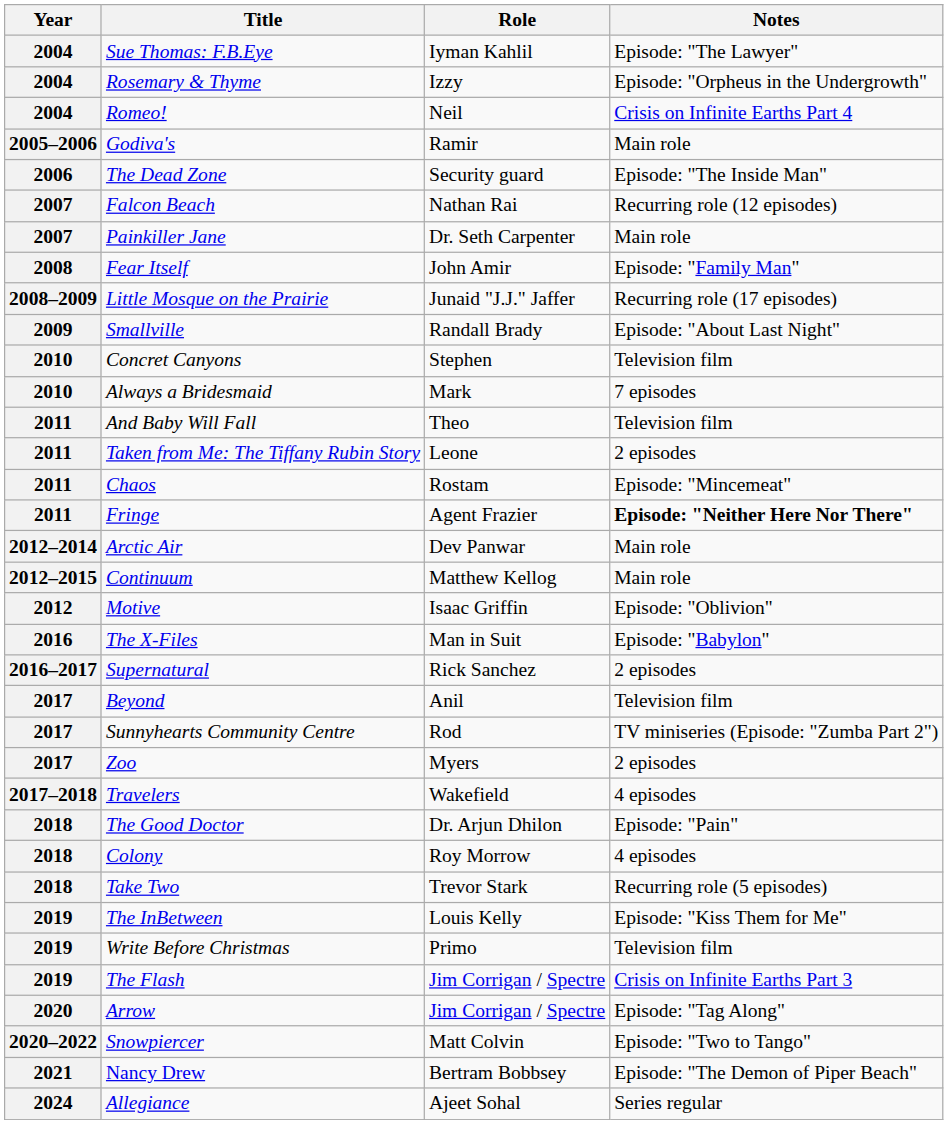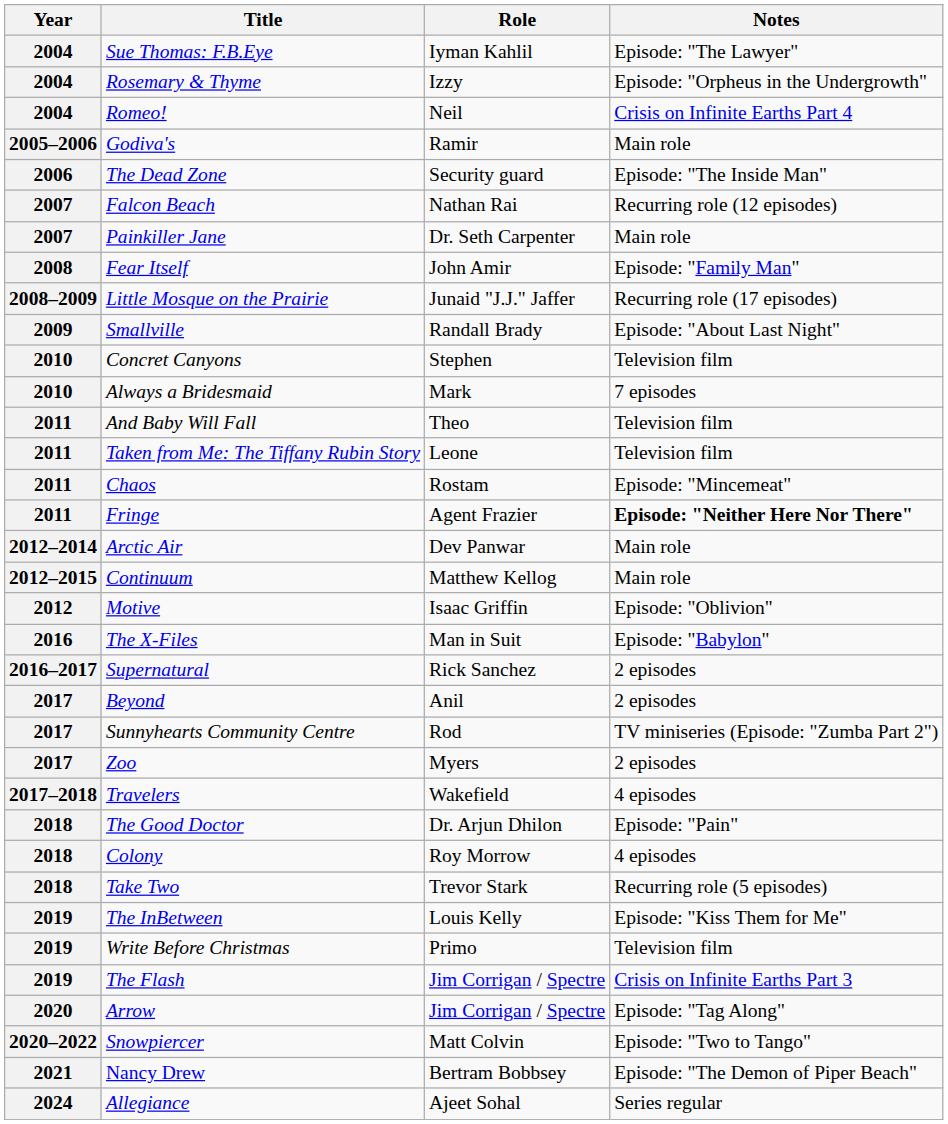Taken from Me: The Tiffany Rubin Story | Notes: 2 episodes -> Television film
Beyond | Notes: Television film -> 2 episodes
